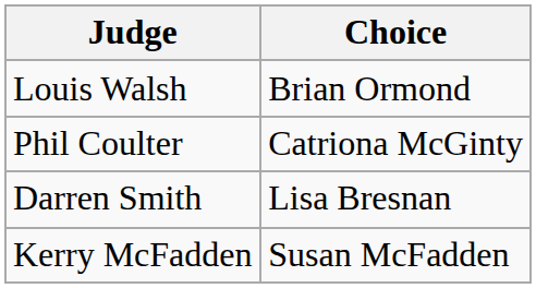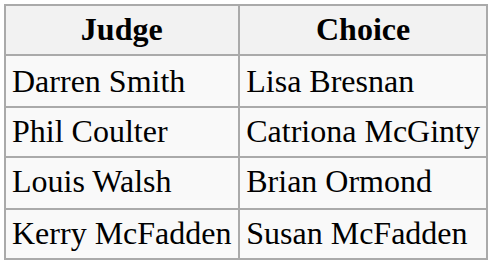rows swapped: Darren Smith <-> Louis Walsh
